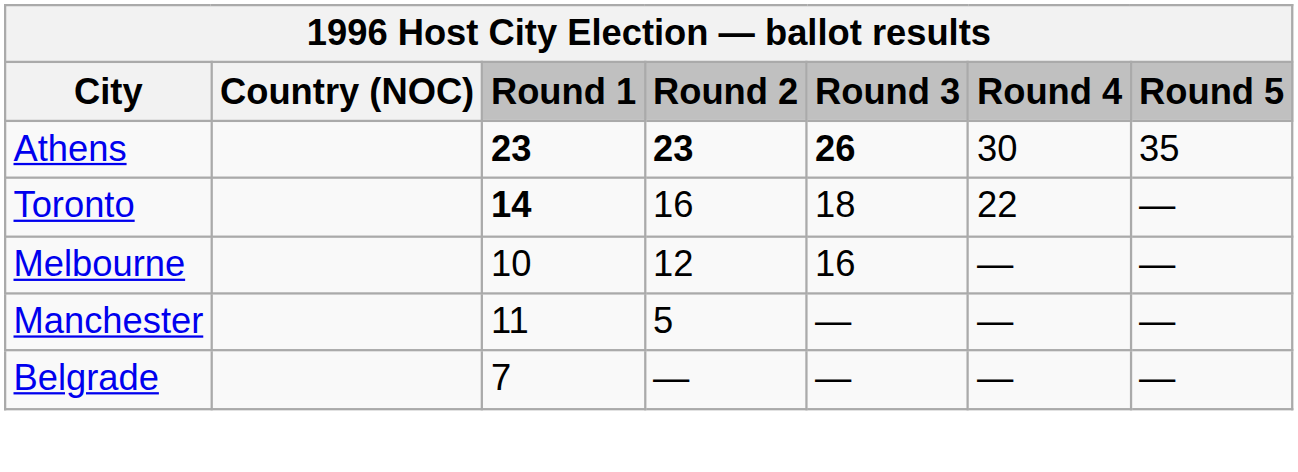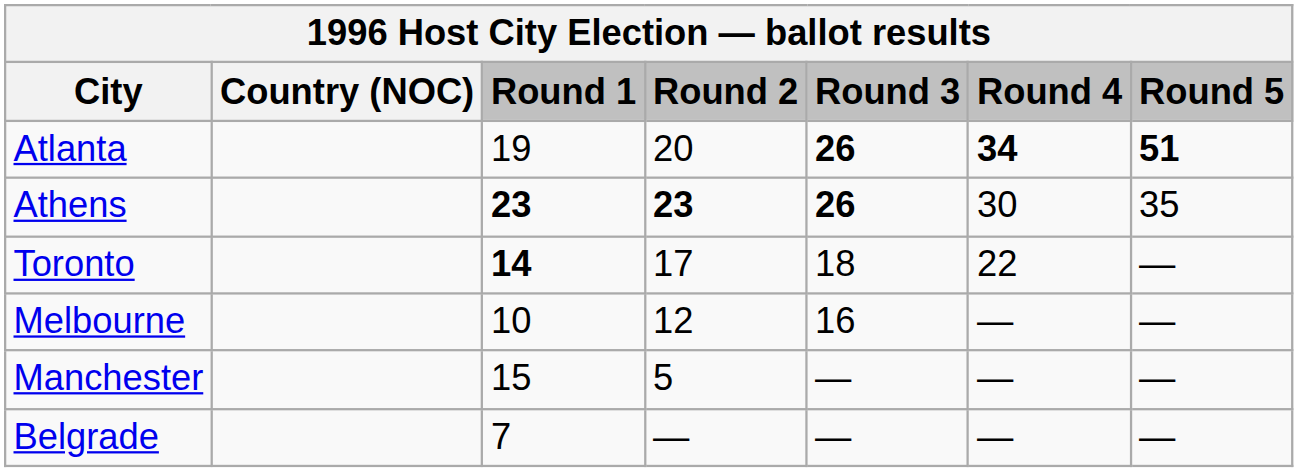+ row: Atlanta | 19 | 20 | 26 | 34 | 51
Toronto | Round 2: 16 -> 17
Manchester | Round 1: 11 -> 15
